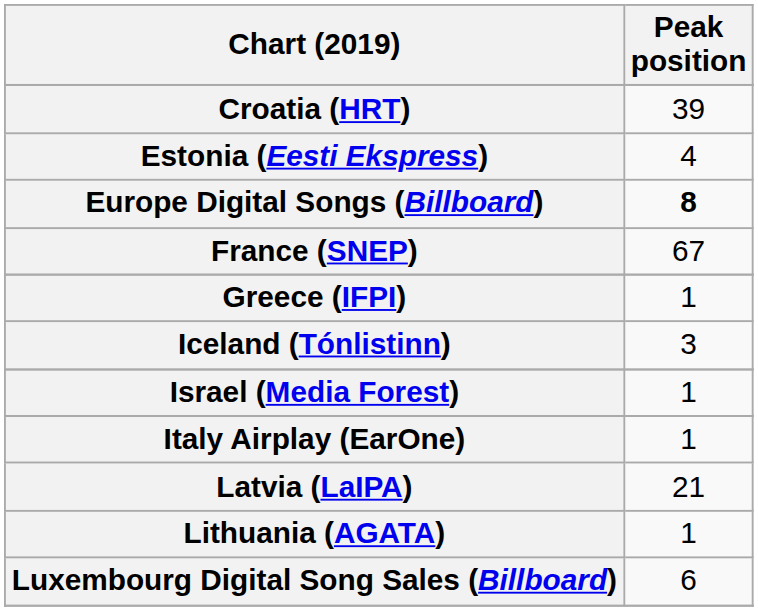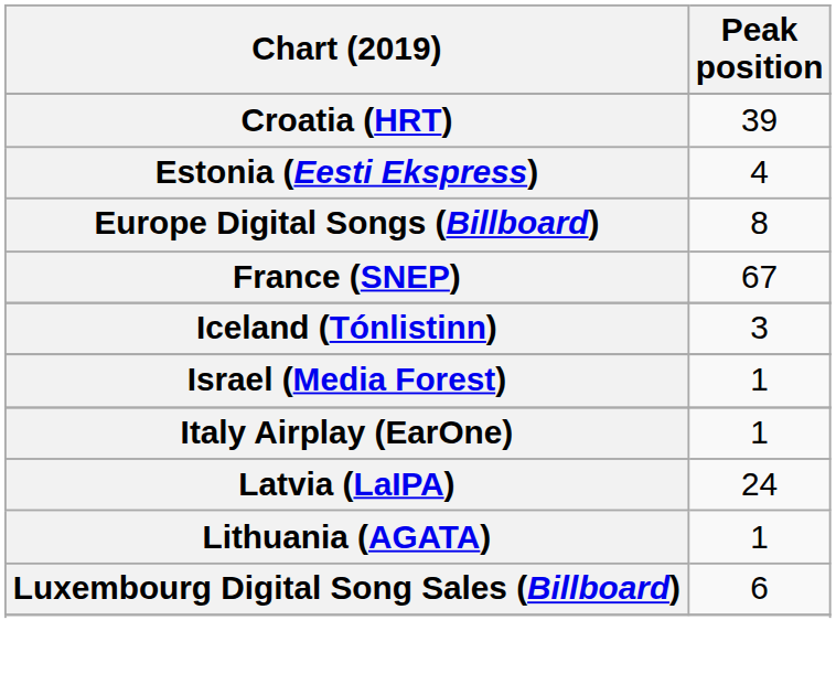Europe Digital Songs (Billboard) | Peak position: bold -> normal
- row: Greece (IFPI) | 1
Latvia (LaIPA) | Peak position: 21 -> 24
